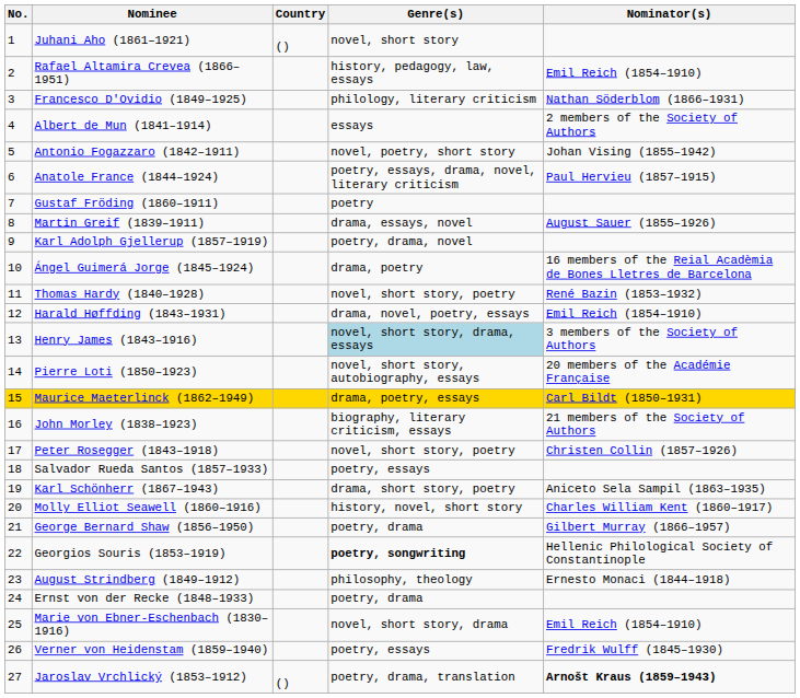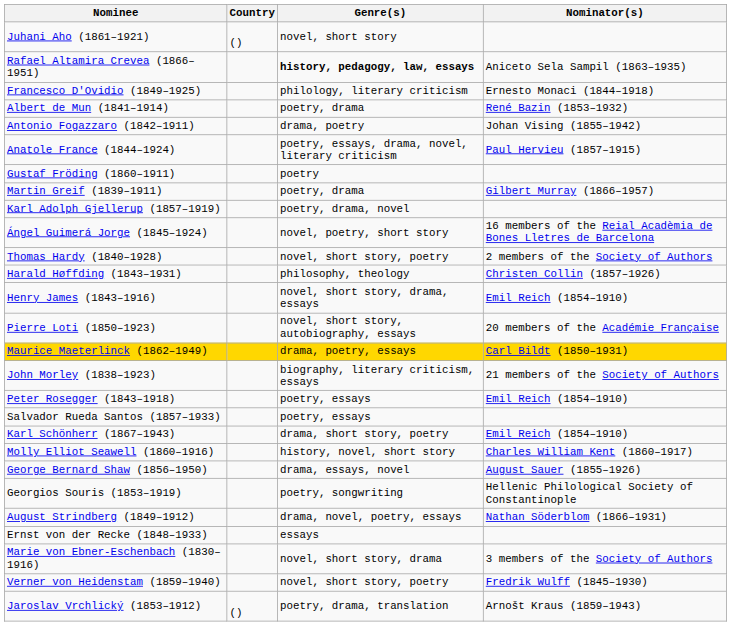- column: No. | 1 | 2 | 3 | 4 | 5 | 6 | 7 | 8 | 9 | 10 | 11 | 12 | 13 | 14 | 15 | 16 | 17 | 18 | 19 | 20 | 21 | 22 | 23 | 24 | 25 | 26 | 27
Rafael Altamira Crevea (1866–1951) | Genre(s): normal -> bold
Rafael Altamira Crevea (1866–1951) | Nominator(s): Emil Reich (1854–1910) -> Aniceto Sela Sampil (1863–1935)
Francesco D'Ovidio (1849–1925) | Nominator(s): Nathan Söderblom (1866–1931) -> Ernesto Monaci (1844–1918)
Albert de Mun (1841–1914) | Genre(s): essays -> poetry, drama
Albert de Mun (1841–1914) | Nominator(s): 2 members of the Society of Authors -> René Bazin (1853–1932)
Antonio Fogazzaro (1842–1911) | Genre(s): novel, poetry, short story -> drama, poetry
Martin Greif (1839–1911) | Genre(s): drama, essays, novel -> poetry, drama
Martin Greif (1839–1911) | Nominator(s): August Sauer (1855–1926) -> Gilbert Murray (1866–1957)
Ángel Guimerá Jorge (1845–1924) | Genre(s): drama, poetry -> novel, poetry, short story
Thomas Hardy (1840–1928) | Nominator(s): René Bazin (1853–1932) -> 2 members of the Society of Authors
Harald Høffding (1843–1931) | Genre(s): drama, novel, poetry, essays -> philosophy, theology
Harald Høffding (1843–1931) | Nominator(s): Emil Reich (1854–1910) -> Christen Collin (1857–1926)
Henry James (1843–1916) | Genre(s): lightblue background -> no background
Henry James (1843–1916) | Nominator(s): 3 members of the Society of Authors -> Emil Reich (1854–1910)
Peter Rosegger (1843–1918) | Genre(s): novel, short story, poetry -> poetry, essays
Peter Rosegger (1843–1918) | Nominator(s): Christen Collin (1857–1926) -> Emil Reich (1854–1910)
Karl Schönherr (1867–1943) | Nominator(s): Aniceto Sela Sampil (1863–1935) -> Emil Reich (1854–1910)
George Bernard Shaw (1856–1950) | Genre(s): poetry, drama -> drama, essays, novel
George Bernard Shaw (1856–1950) | Nominator(s): Gilbert Murray (1866–1957) -> August Sauer (1855–1926)
Georgios Souris (1853–1919) | Genre(s): bold -> normal
August Strindberg (1849–1912) | Genre(s): philosophy, theology -> drama, novel, poetry, essays
August Strindberg (1849–1912) | Nominator(s): Ernesto Monaci (1844–1918) -> Nathan Söderblom (1866–1931)
Ernst von der Recke (1848–1933) | Genre(s): poetry, drama -> essays
Marie von Ebner-Eschenbach (1830–1916) | Nominator(s): Emil Reich (1854–1910) -> 3 members of the Society of Authors
Verner von Heidenstam (1859–1940) | Genre(s): poetry, essays -> novel, short story, poetry
Jaroslav Vrchlický (1853–1912) | Nominator(s): bold -> normal
